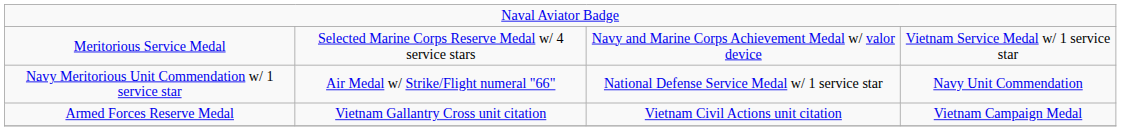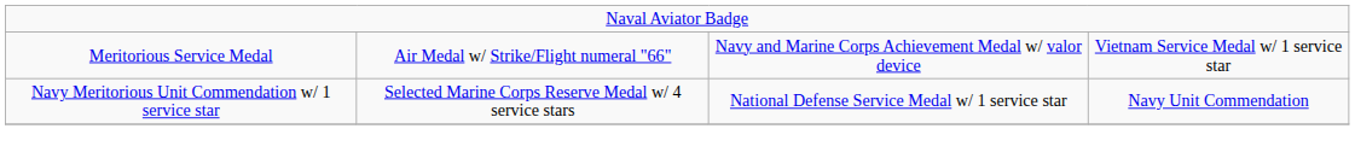Meritorious Service Medal | column 2: Selected Marine Corps Reserve Medal w/ 4 service stars -> Air Medal w/ Strike/Flight numeral "66"
Navy Meritorious Unit Commendation w/ 1 service star | column 2: Air Medal w/ Strike/Flight numeral "66" -> Selected Marine Corps Reserve Medal w/ 4 service stars
- row: Armed Forces Reserve Medal | Vietnam Gallantry Cross unit citation | Vietnam Civil Actions unit citation | Vietnam Campaign Medal
